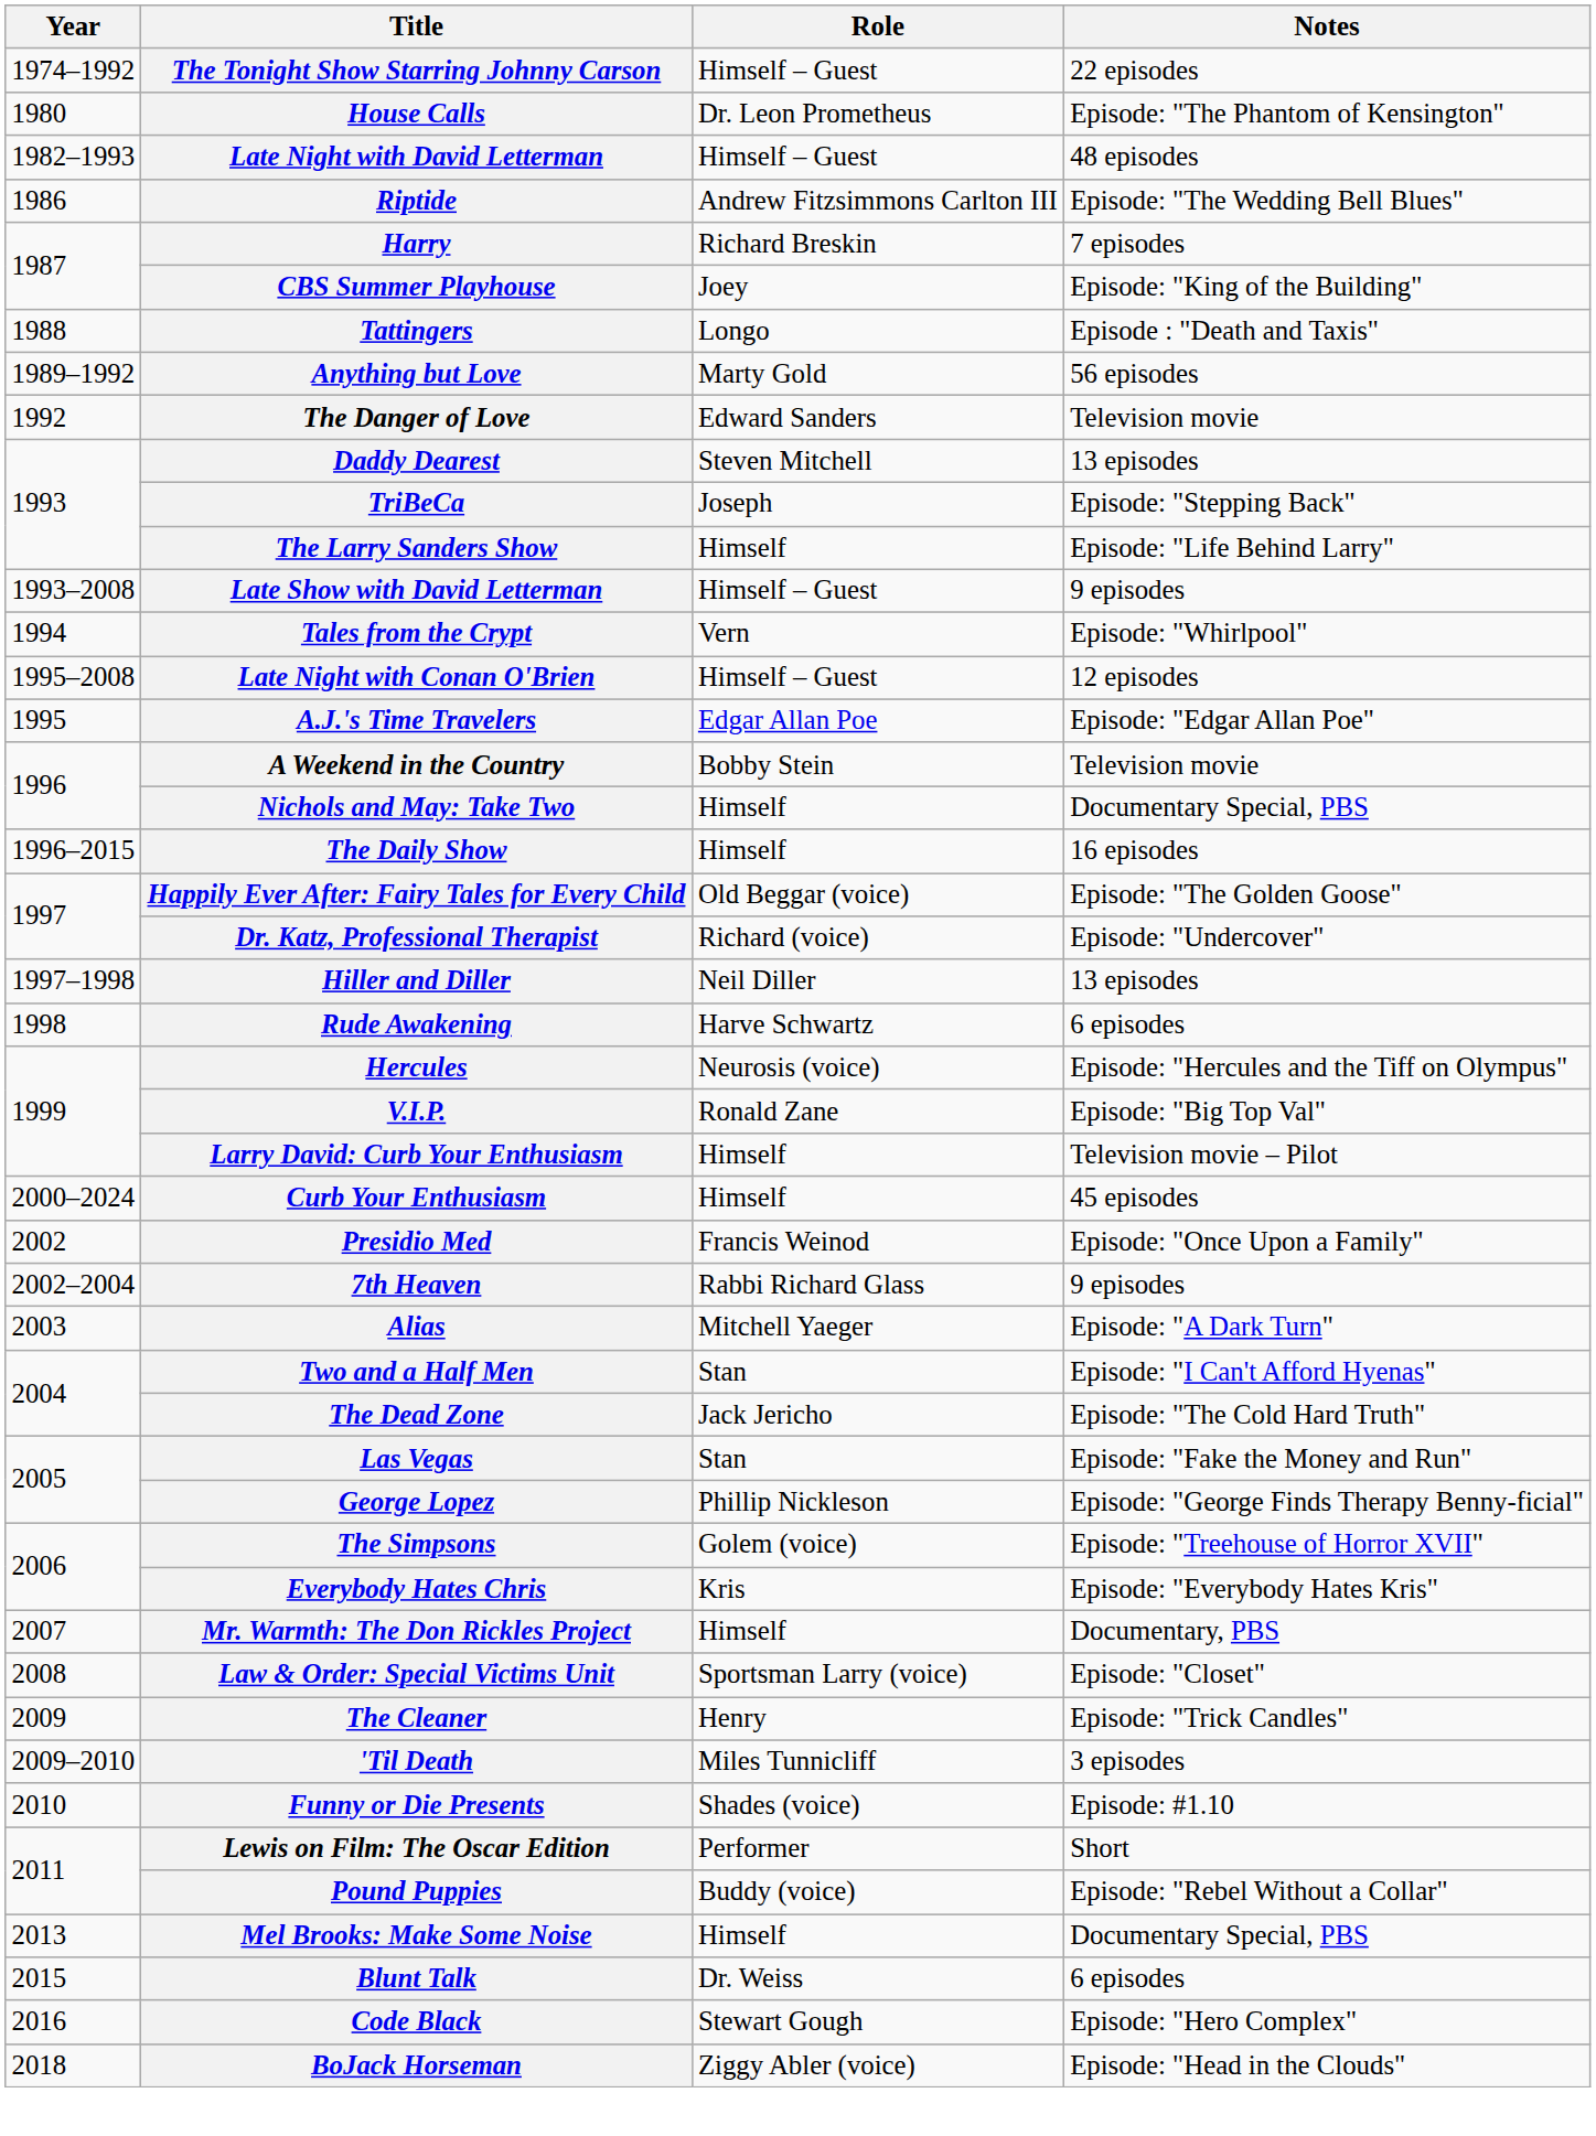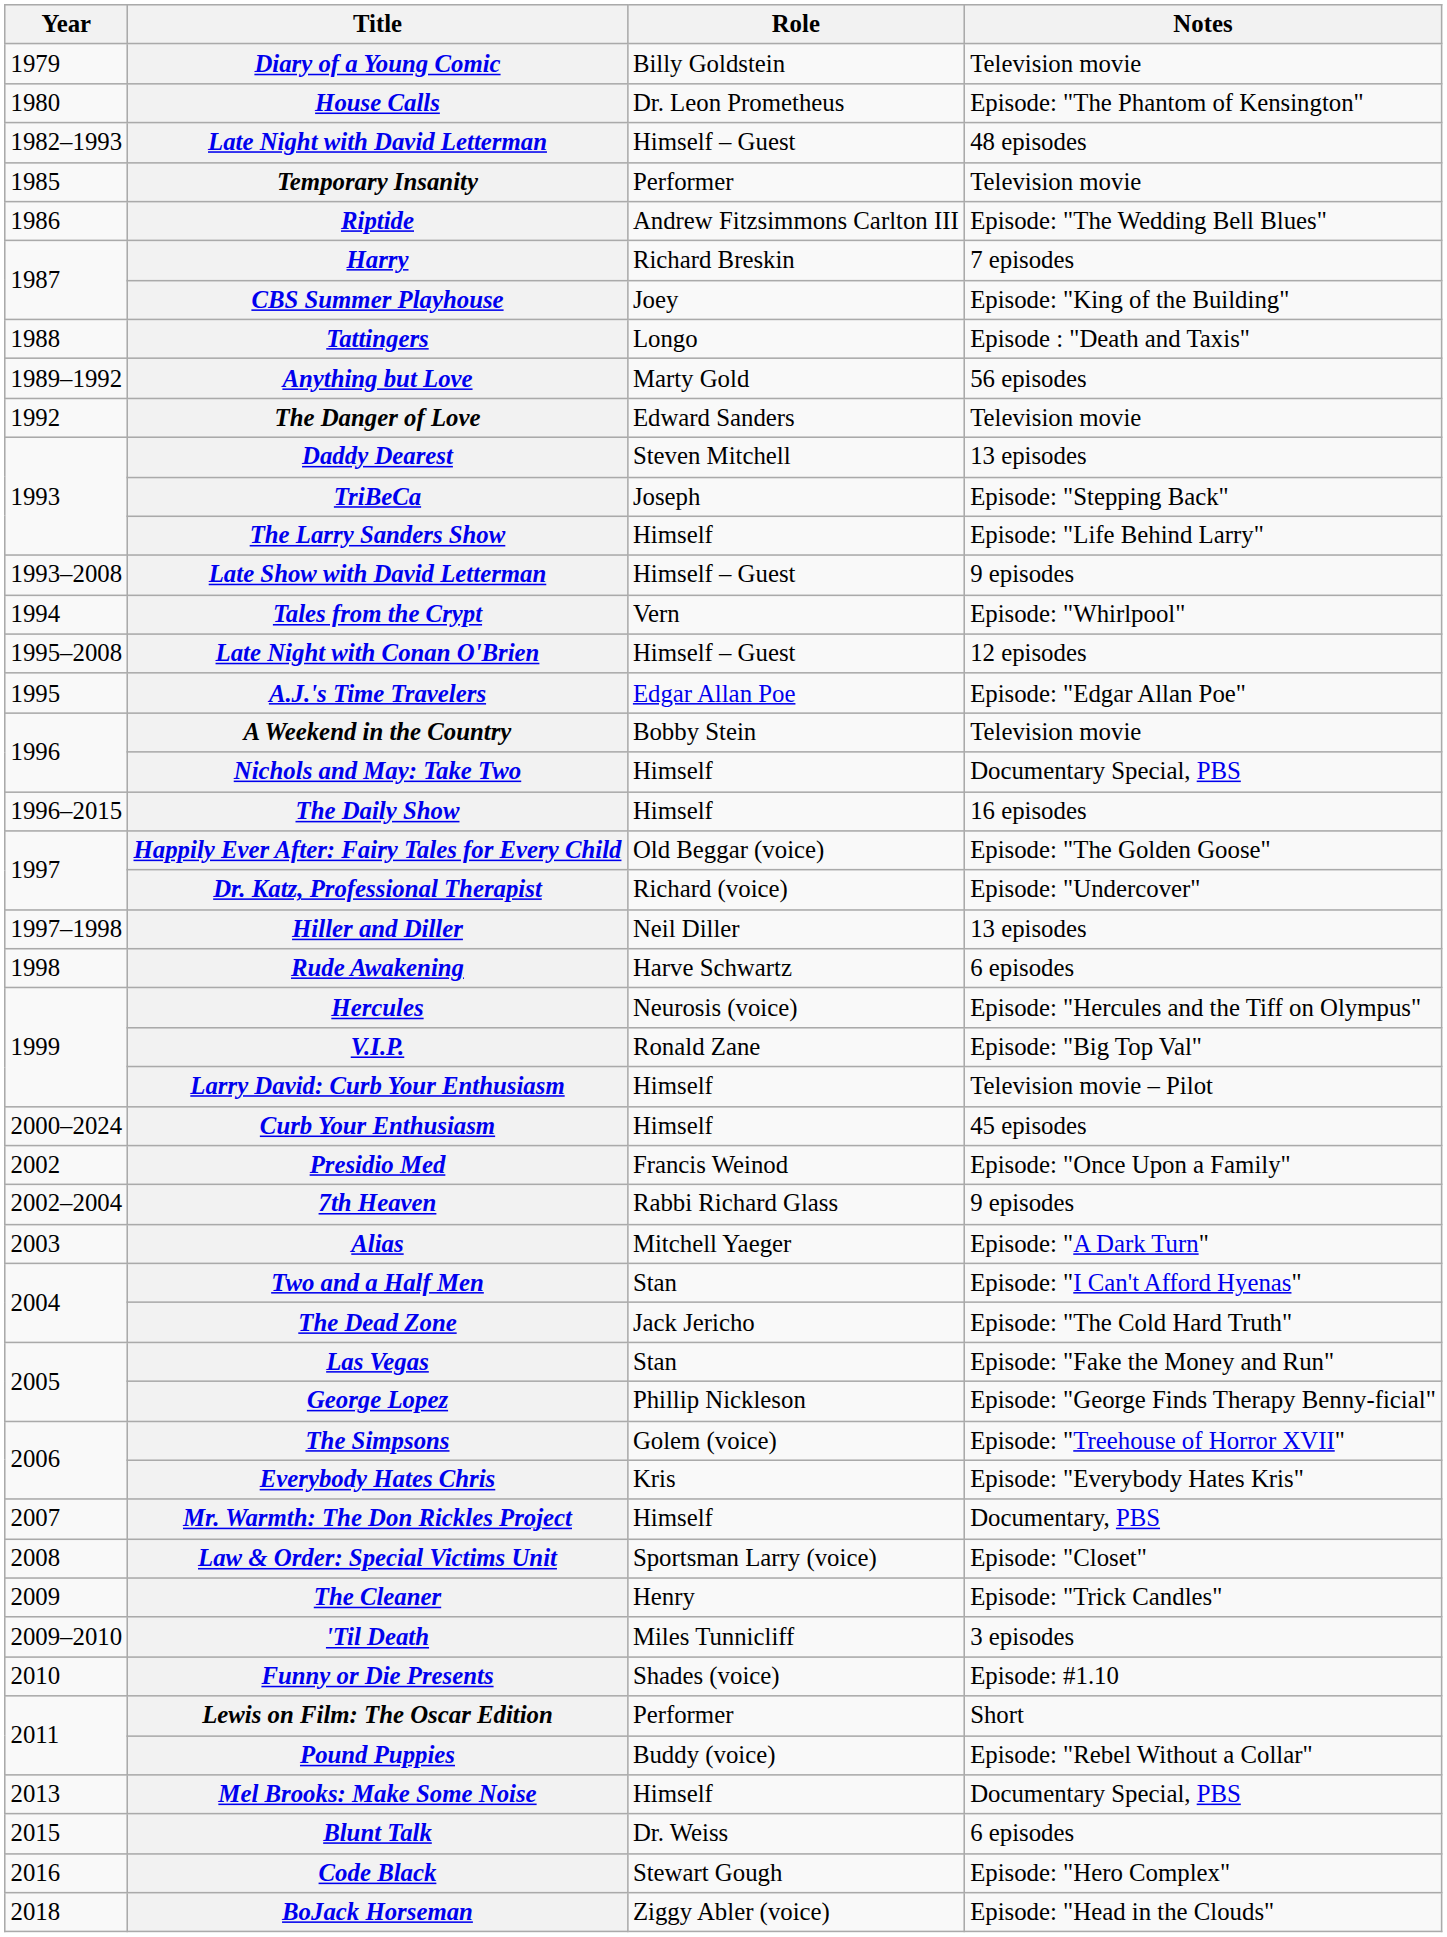- row: 1974–1992 | The Tonight Show Starring Johnny Carson | Himself – Guest | 22 episodes
+ row: 1979 | Diary of a Young Comic | Billy Goldstein | Television movie
+ row: 1985 | Temporary Insanity | Performer | Television movie
